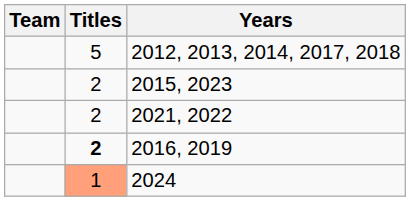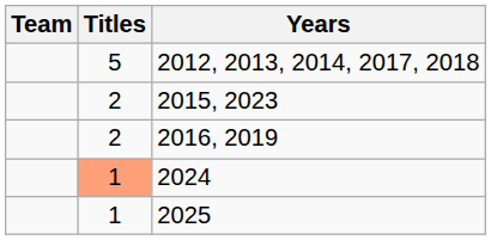- row: 2 | 2021, 2022
2016, 2019 | Titles: bold -> normal
+ row: 1 | 2025
